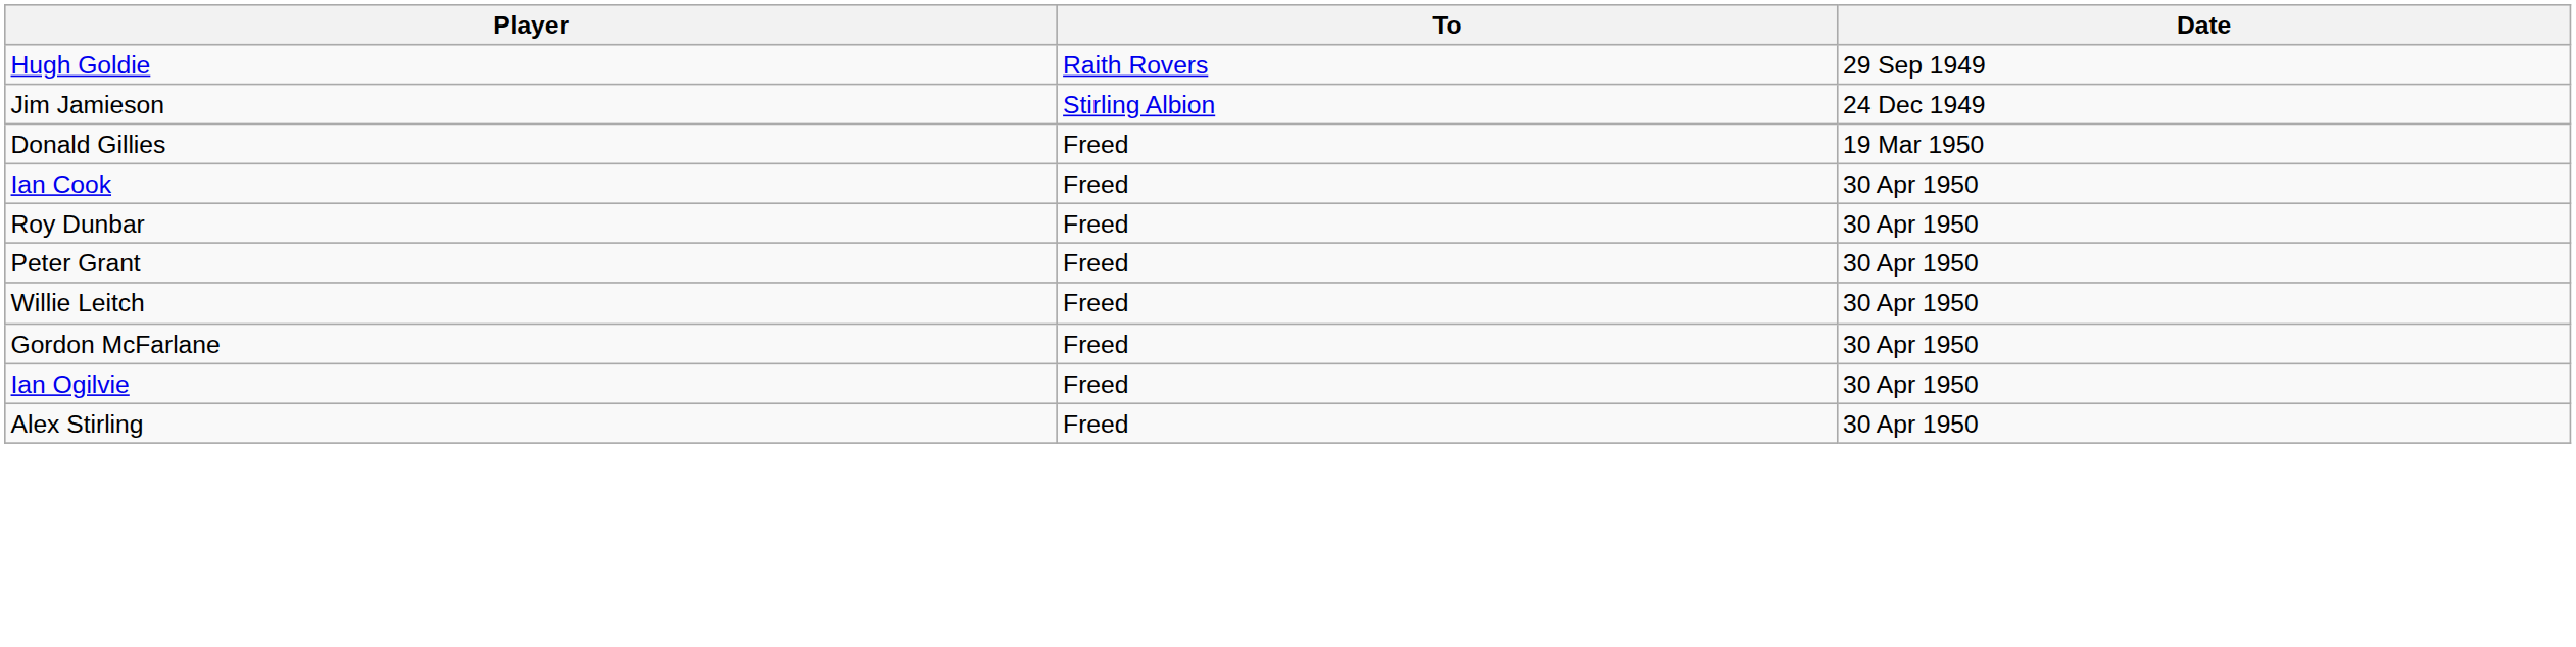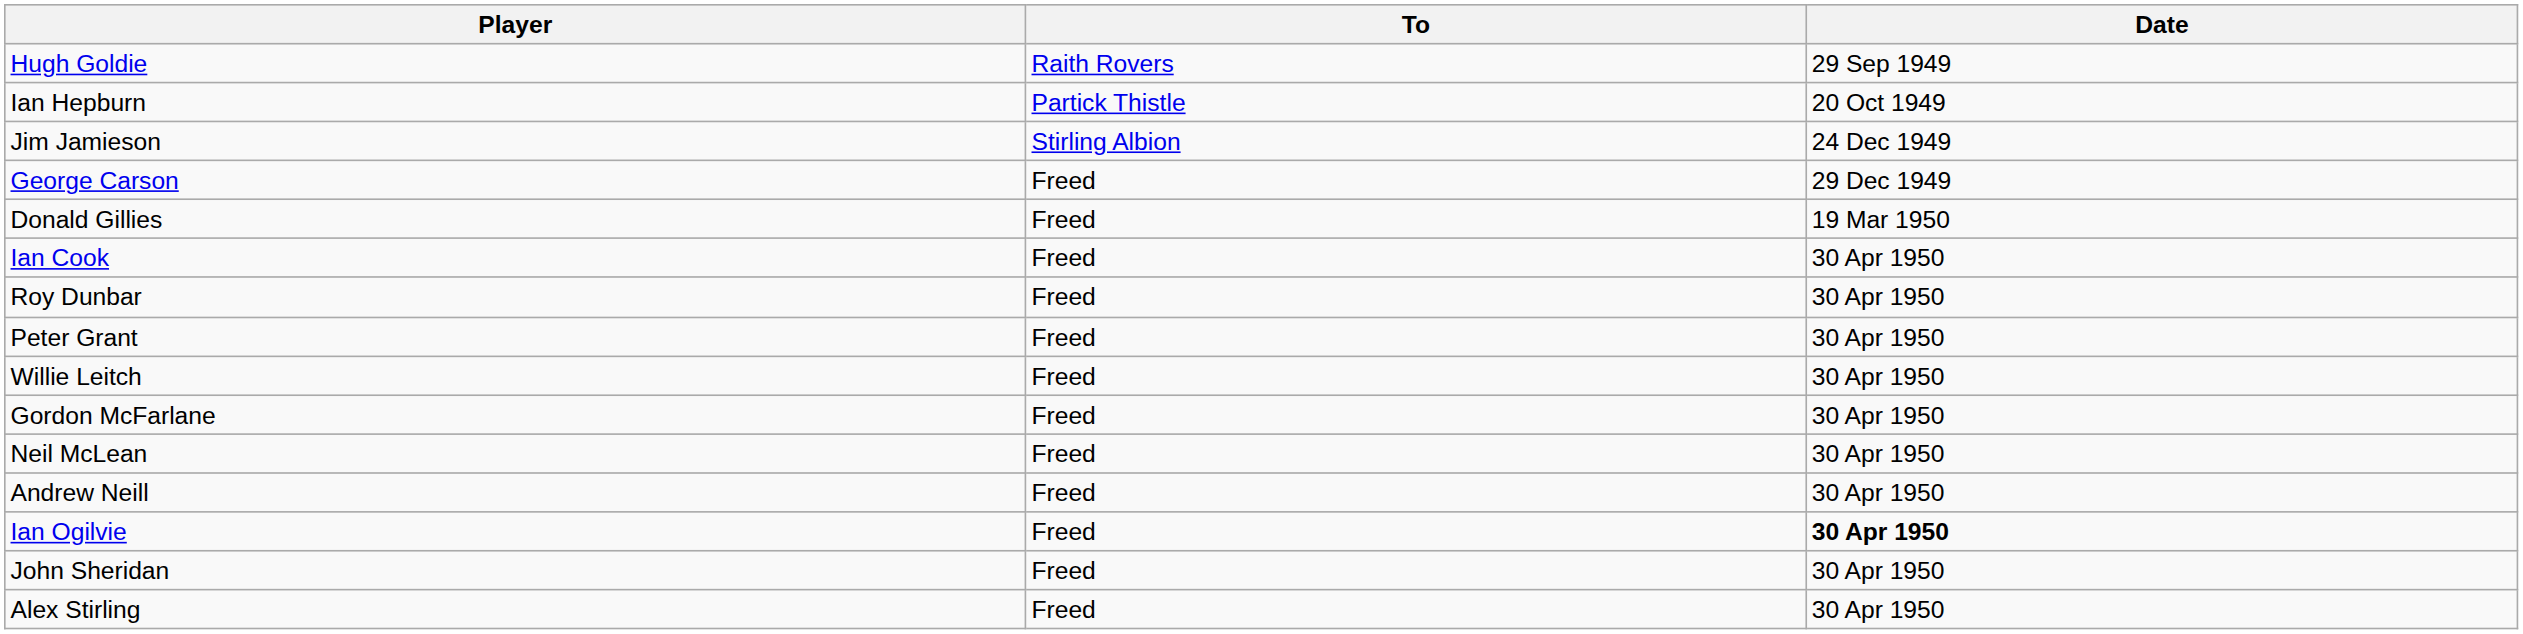+ row: Ian Hepburn | Partick Thistle | 20 Oct 1949
+ row: George Carson | Freed | 29 Dec 1949
+ row: Neil McLean | Freed | 30 Apr 1950
+ row: Andrew Neill | Freed | 30 Apr 1950
Ian Ogilvie | Date: normal -> bold
+ row: John Sheridan | Freed | 30 Apr 1950
